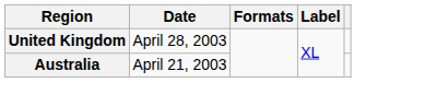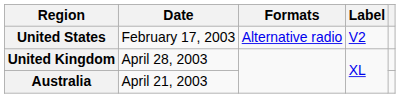+ row: United States | February 17, 2003 | Alternative radio | V2
